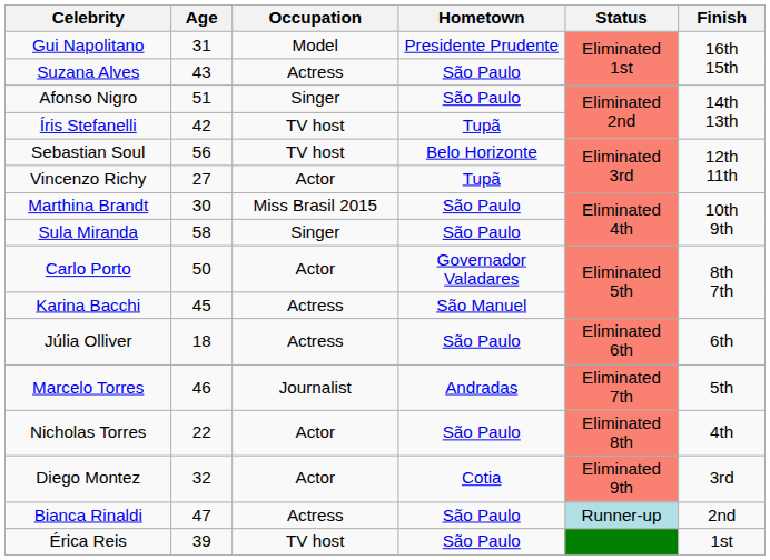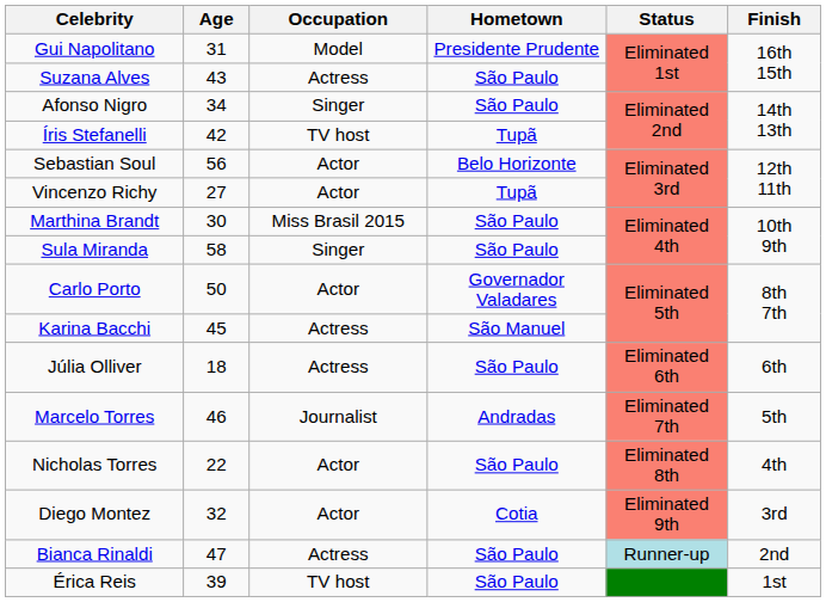Afonso Nigro | Age: 51 -> 34
Sebastian Soul | Occupation: TV host -> Actor
